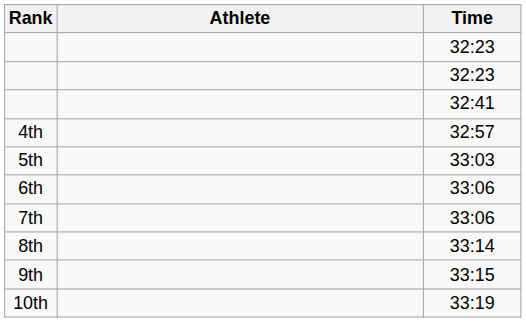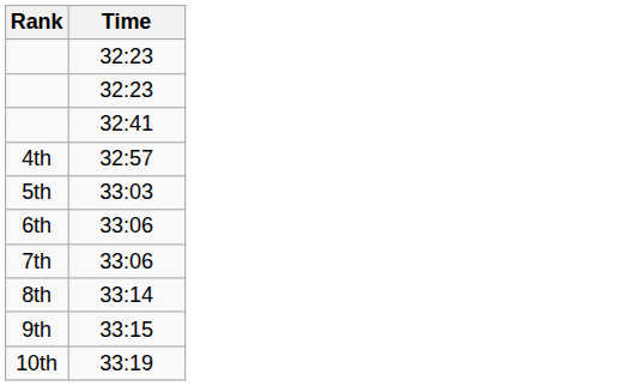- column: Athlete
